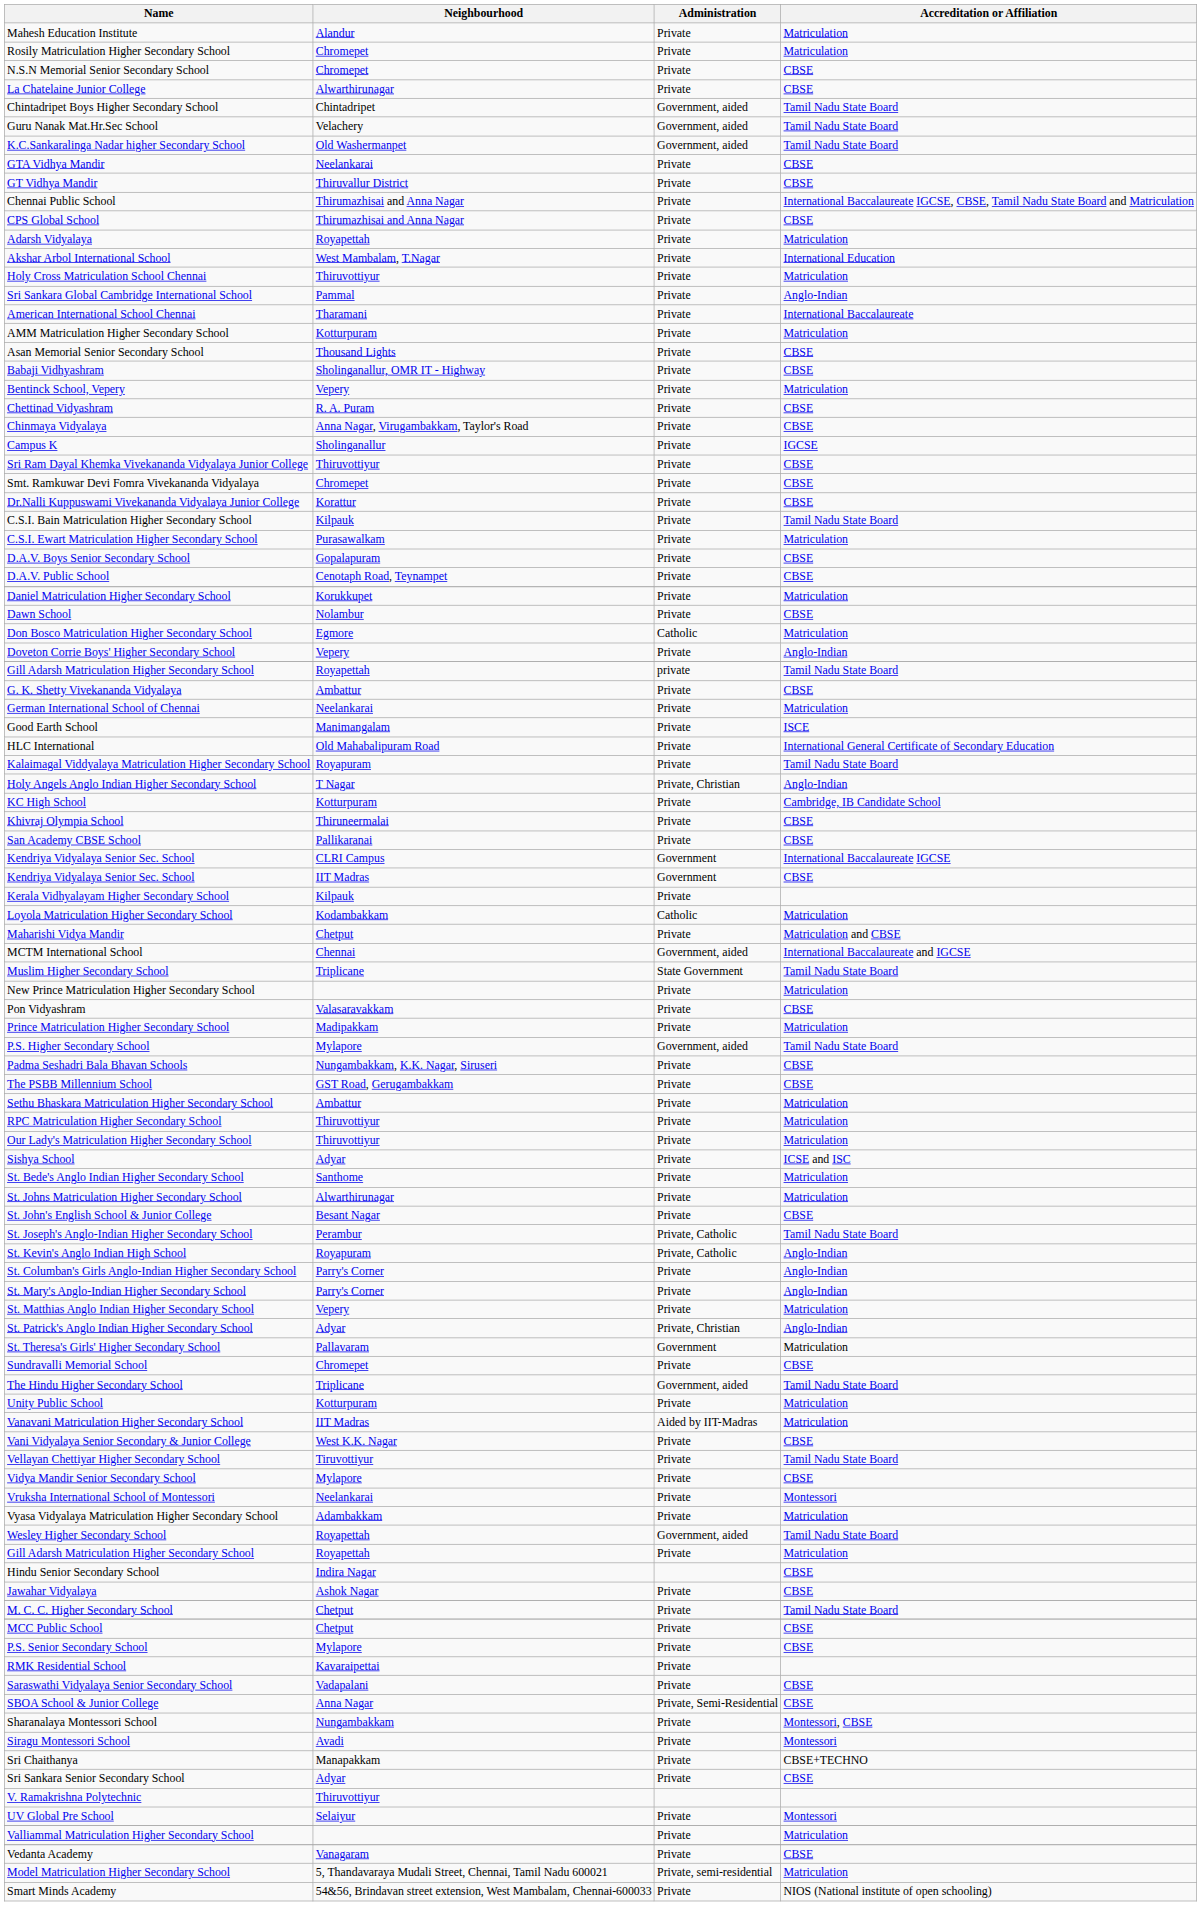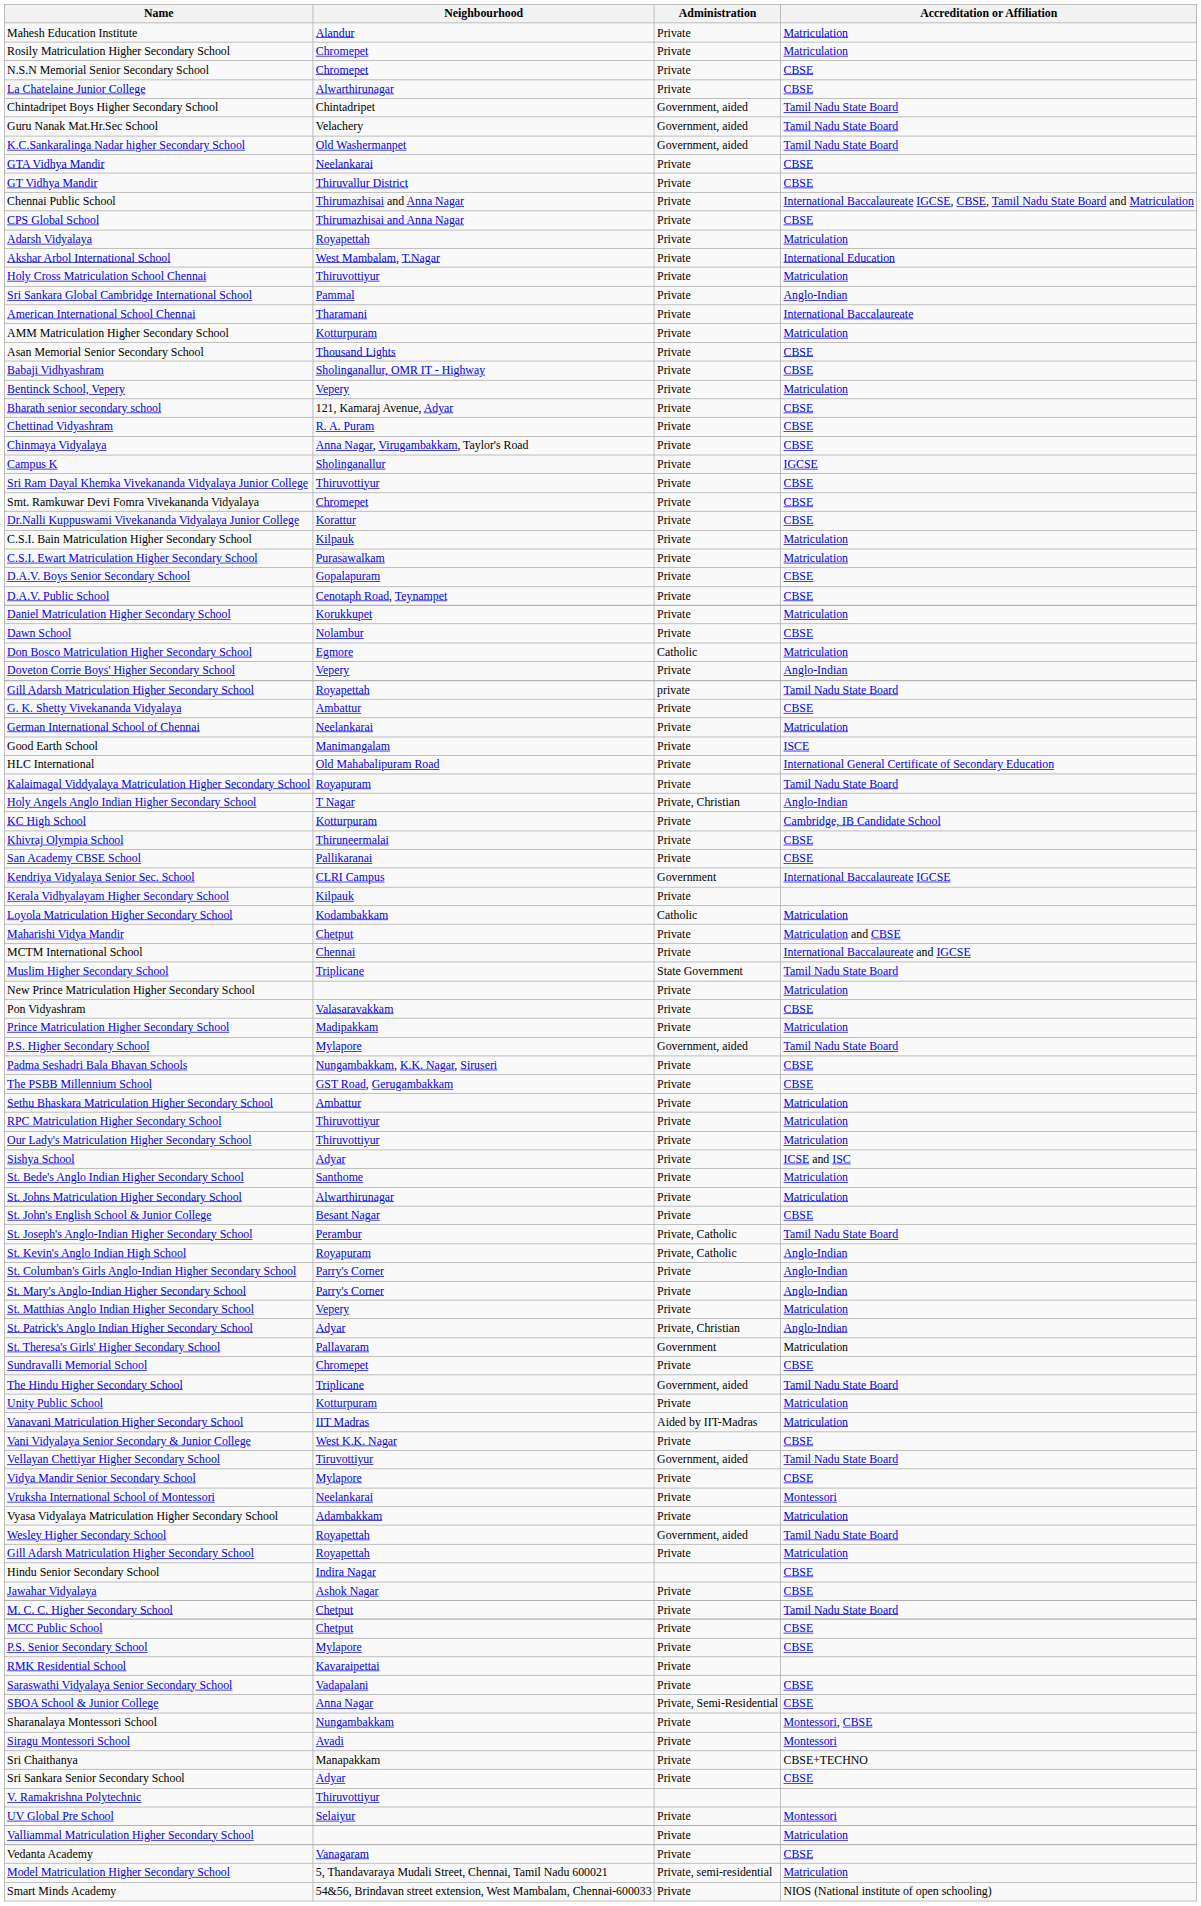+ row: Bharath senior secondary school | 121, Kamaraj Avenue, Adyar | Private | CBSE
C.S.I. Bain Matriculation Higher Secondary School | Accreditation or Affiliation: Tamil Nadu State Board -> Matriculation
- row: Kendriya Vidyalaya Senior Sec. School | IIT Madras | Government | CBSE
MCTM International School | Administration: Government, aided -> Private
Vellayan Chettiyar Higher Secondary School | Administration: Private -> Government, aided
